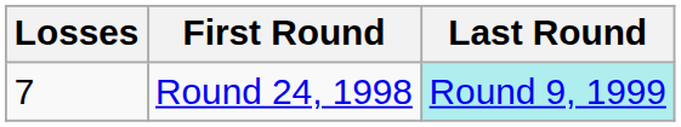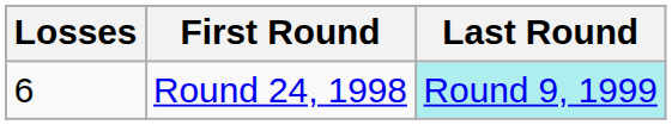Round 24, 1998 | Losses: 7 -> 6
